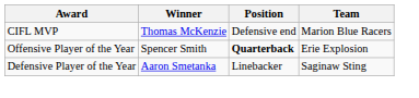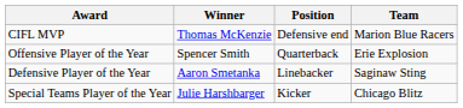Offensive Player of the Year | Position: bold -> normal
+ row: Special Teams Player of the Year | Julie Harshbarger | Kicker | Chicago Blitz
